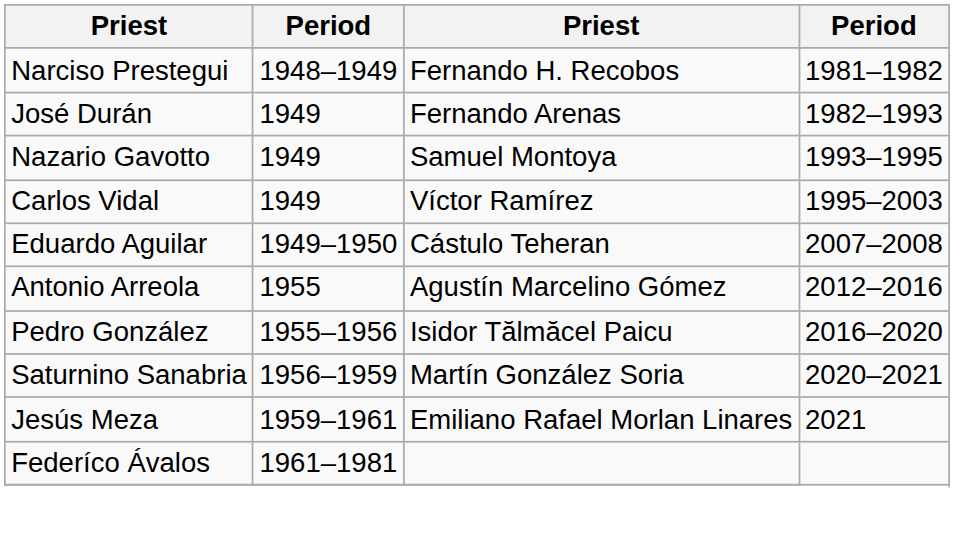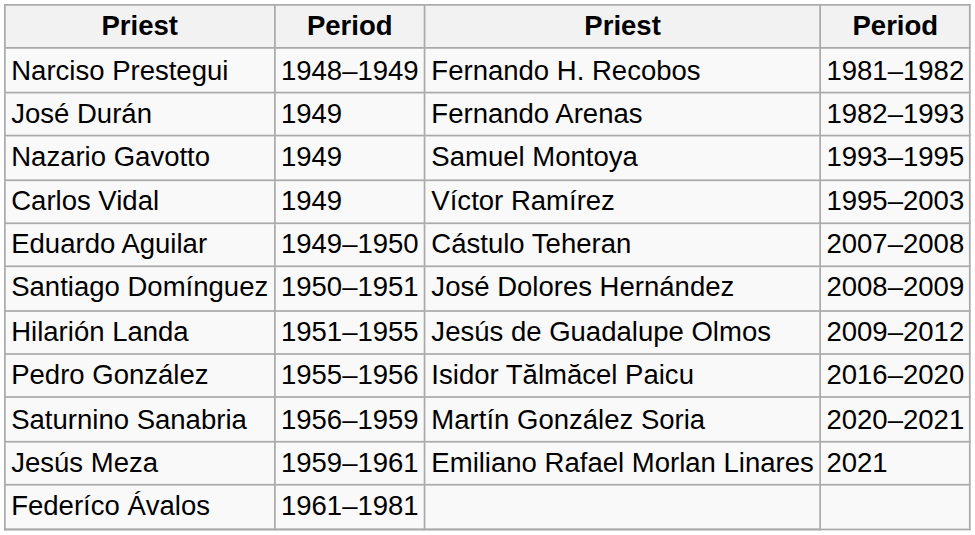+ row: Santiago Domínguez | 1950–1951 | José Dolores Hernández | 2008–2009
+ row: Hilarión Landa | 1951–1955 | Jesús de Guadalupe Olmos | 2009–2012
- row: Antonio Arreola | 1955 | Agustín Marcelino Gómez | 2012–2016
